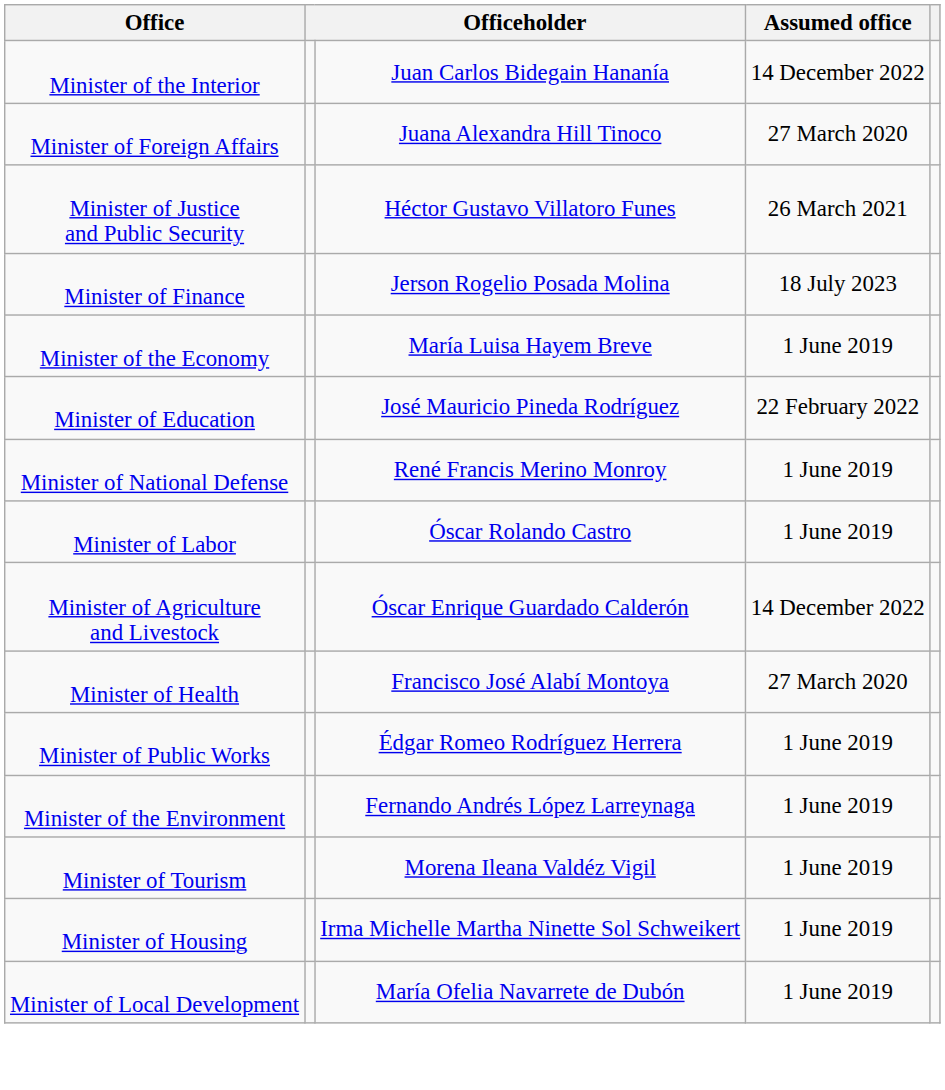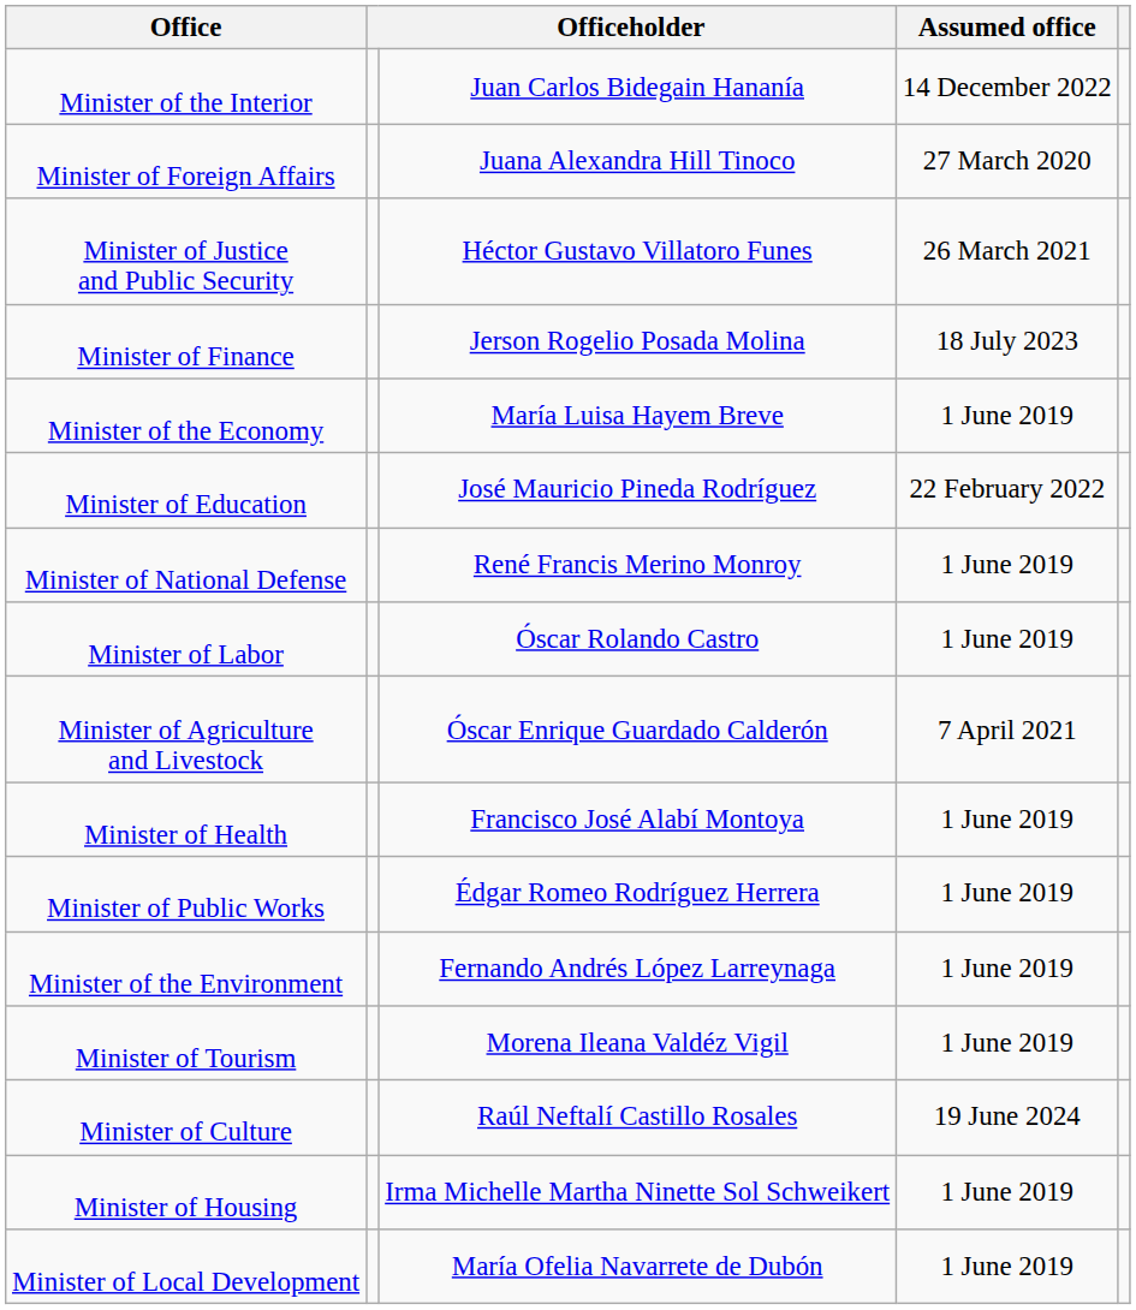Minister of Agriculture and Livestock | Assumed office: 14 December 2022 -> 7 April 2021
Minister of Health | Assumed office: 27 March 2020 -> 1 June 2019
+ row: Minister of Culture | Raúl Neftalí Castillo Rosales | 19 June 2024
